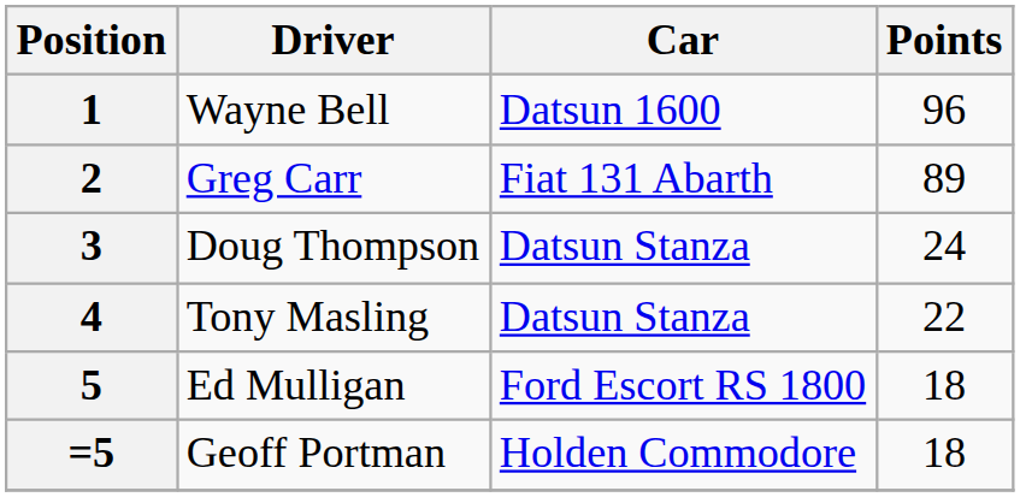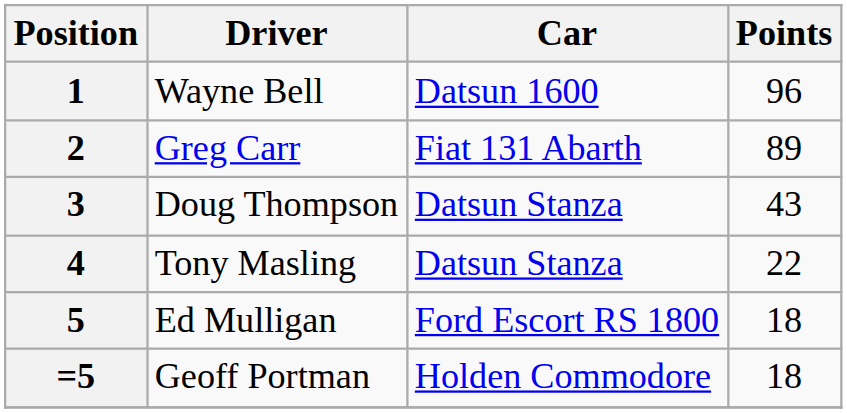3 | Points: 24 -> 43
